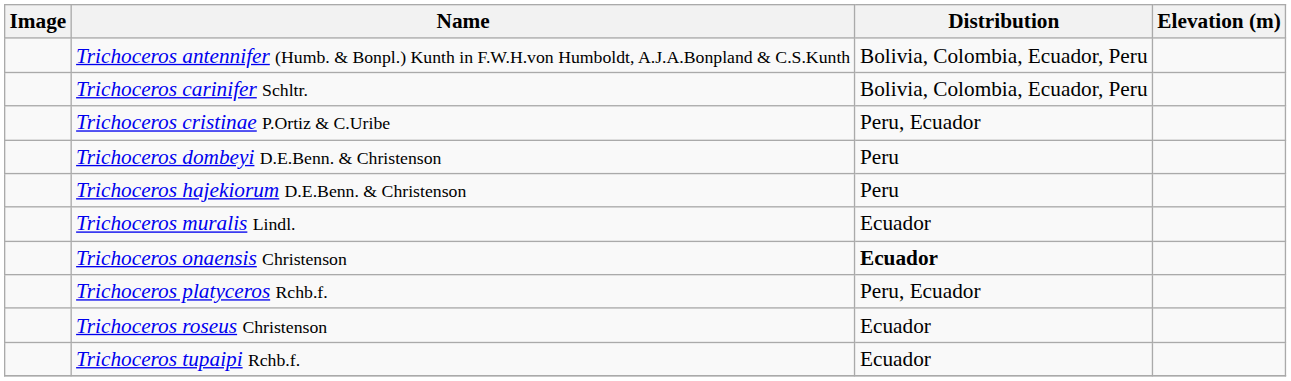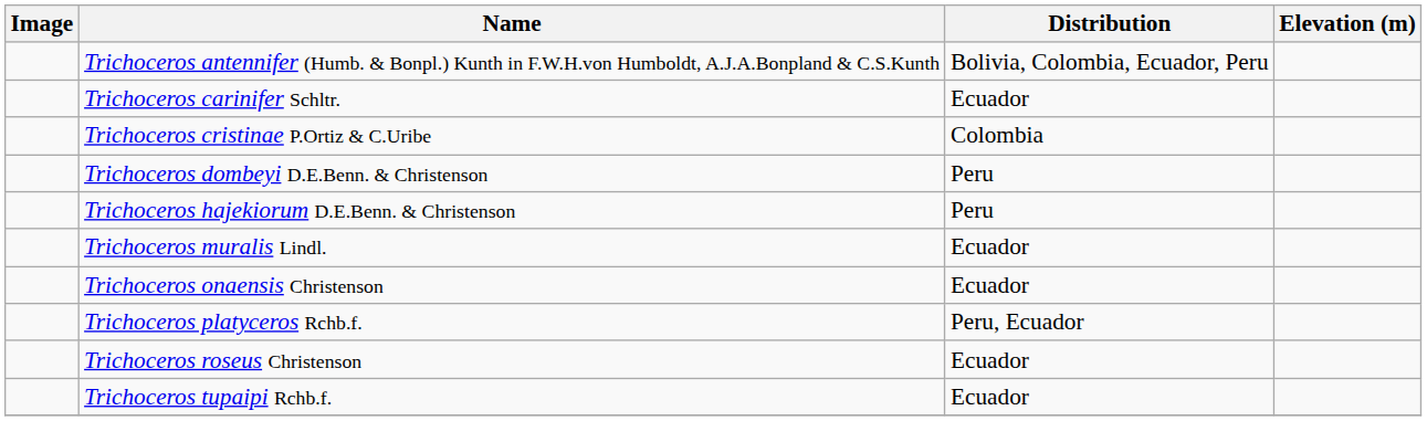Trichoceros carinifer Schltr. | Distribution: Bolivia, Colombia, Ecuador, Peru -> Ecuador
Trichoceros cristinae P.Ortiz & C.Uribe | Distribution: Peru, Ecuador -> Colombia
Trichoceros onaensis Christenson | Distribution: bold -> normal
